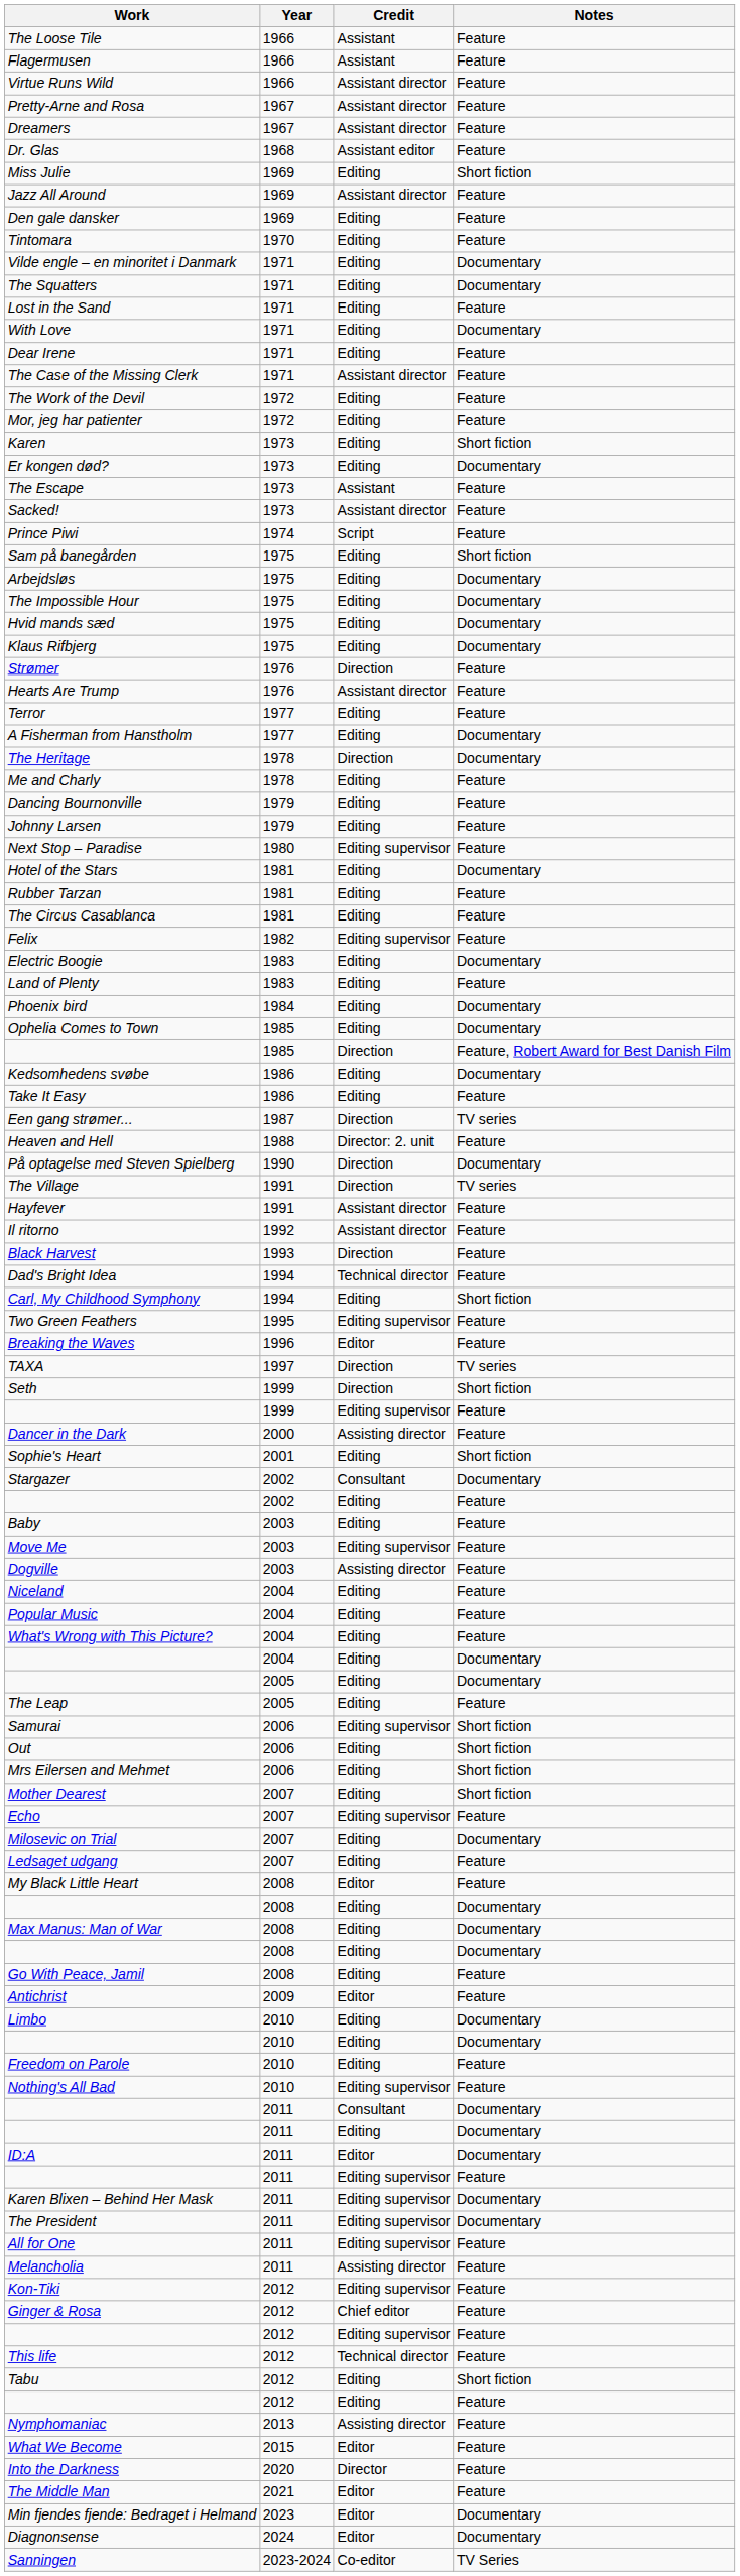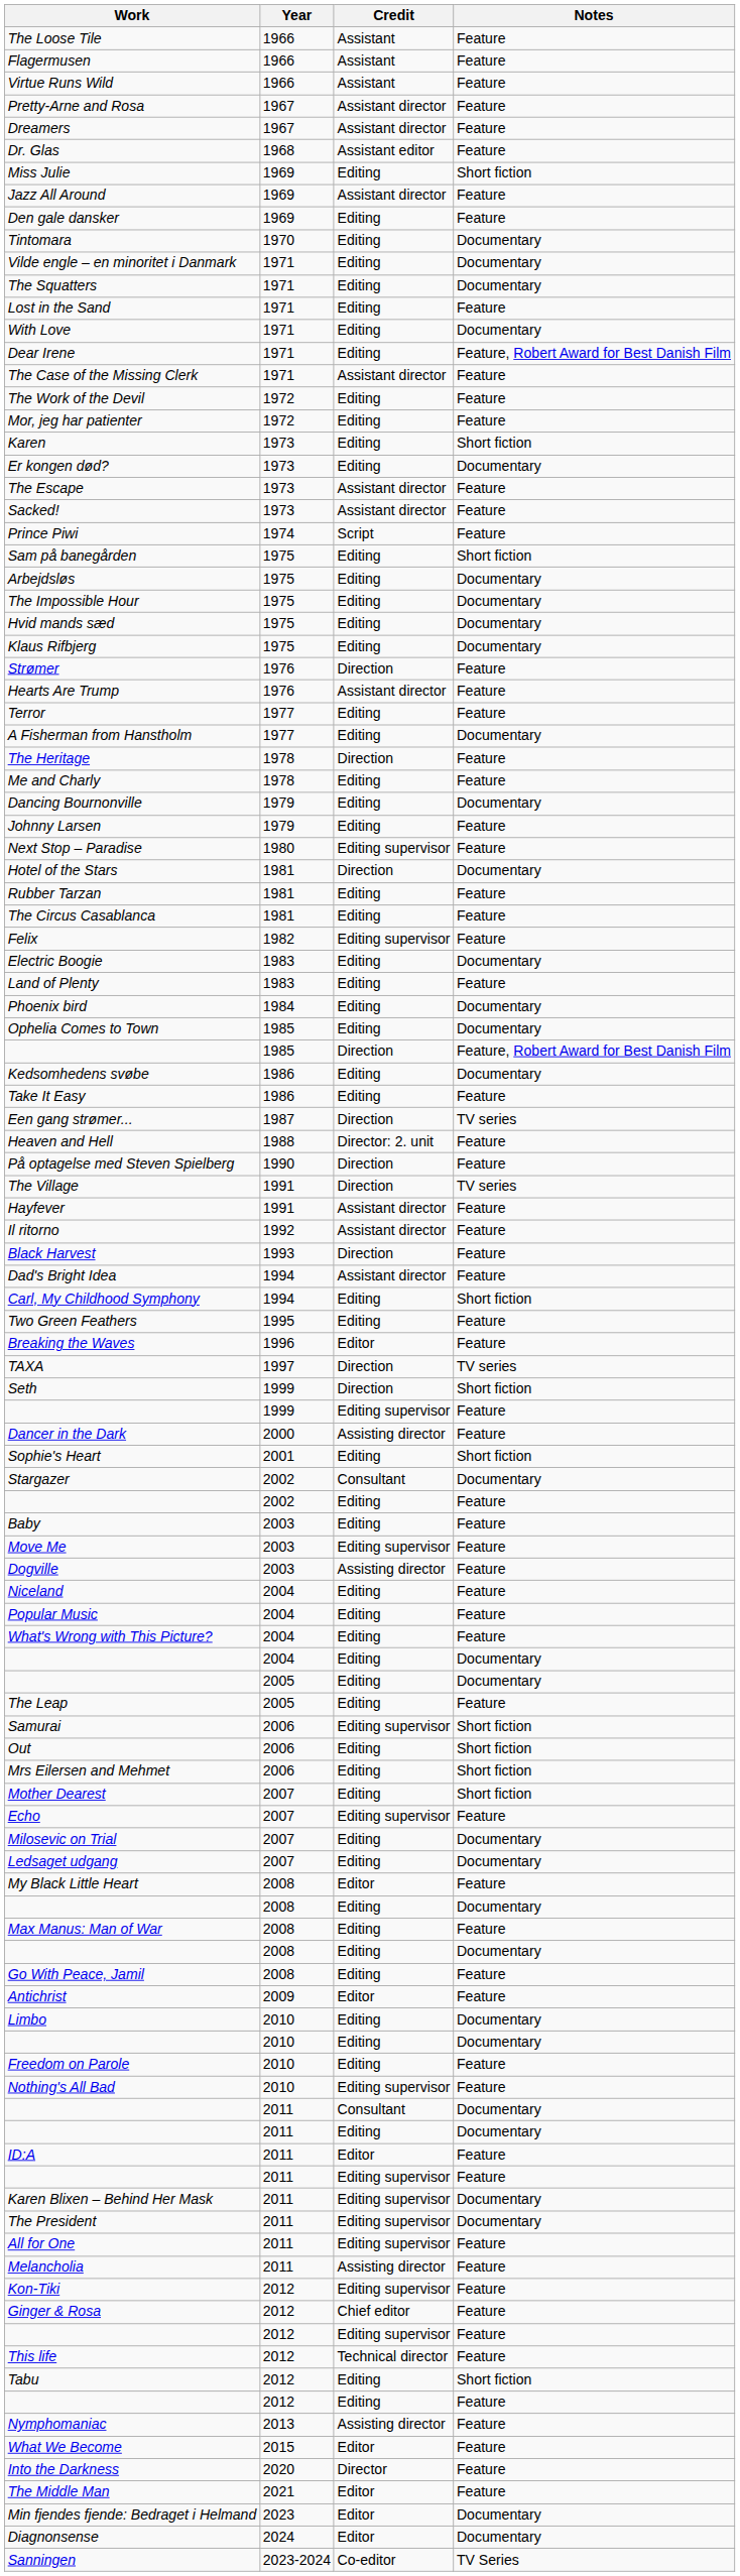Virtue Runs Wild | Credit: Assistant director -> Assistant
Tintomara | Notes: Feature -> Documentary
Dear Irene | Notes: Feature -> Feature, Robert Award for Best Danish Film
The Escape | Credit: Assistant -> Assistant director
The Heritage | Notes: Documentary -> Feature
Dancing Bournonville | Notes: Feature -> Documentary
Hotel of the Stars | Credit: Editing -> Direction
På optagelse med Steven Spielberg | Notes: Documentary -> Feature
Dad's Bright Idea | Credit: Technical director -> Assistant director
Two Green Feathers | Credit: Editing supervisor -> Editing
Ledsaget udgang | Notes: Feature -> Documentary
Max Manus: Man of War | Notes: Documentary -> Feature
ID:A | Notes: Documentary -> Feature
